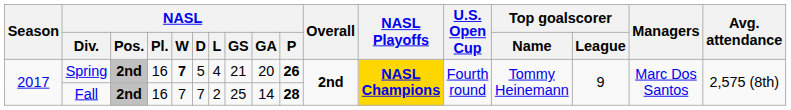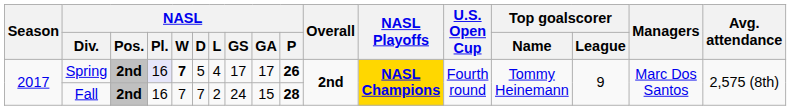Spring | NASL / Pl.: no background -> lavender background
Spring | NASL / GS: 21 -> 17
Spring | NASL / GA: 20 -> 17
Fall | NASL / GS: 25 -> 24
Fall | NASL / GA: 14 -> 15
